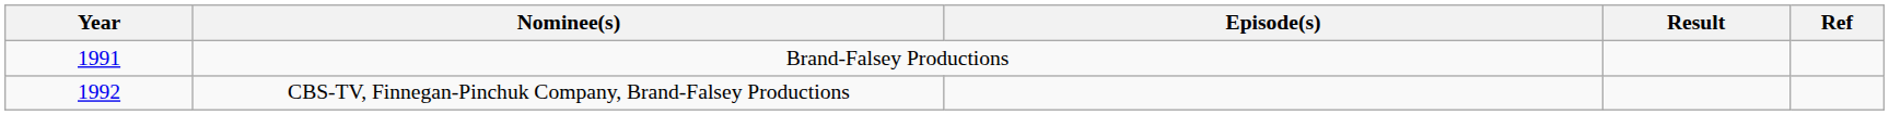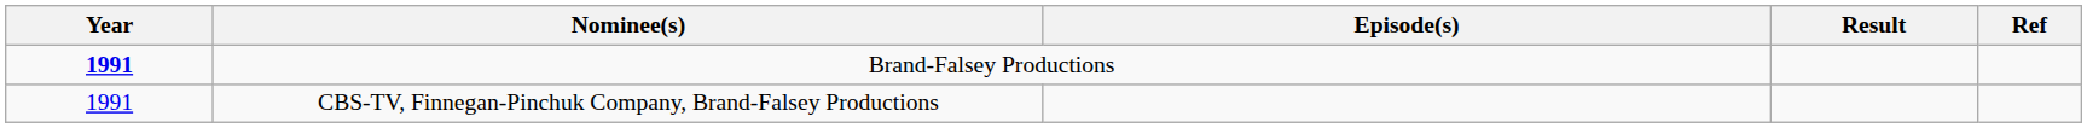Brand-Falsey Productions | Year: normal -> bold
CBS-TV, Finnegan-Pinchuk Company, Brand-Falsey Productions | Year: 1992 -> 1991
